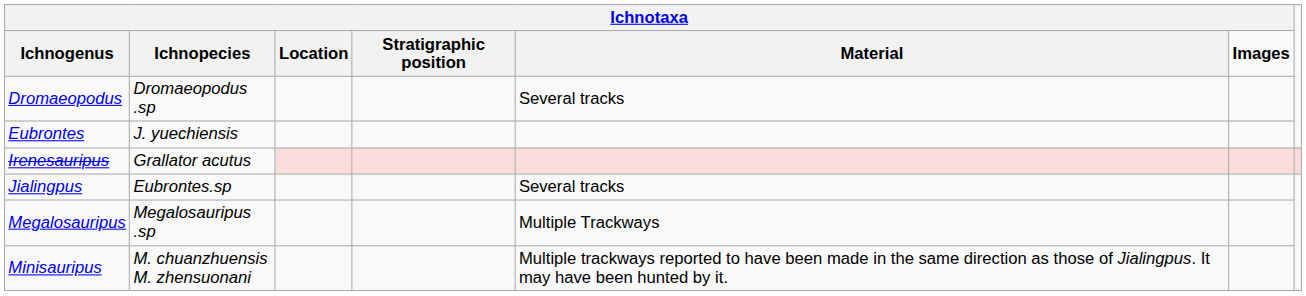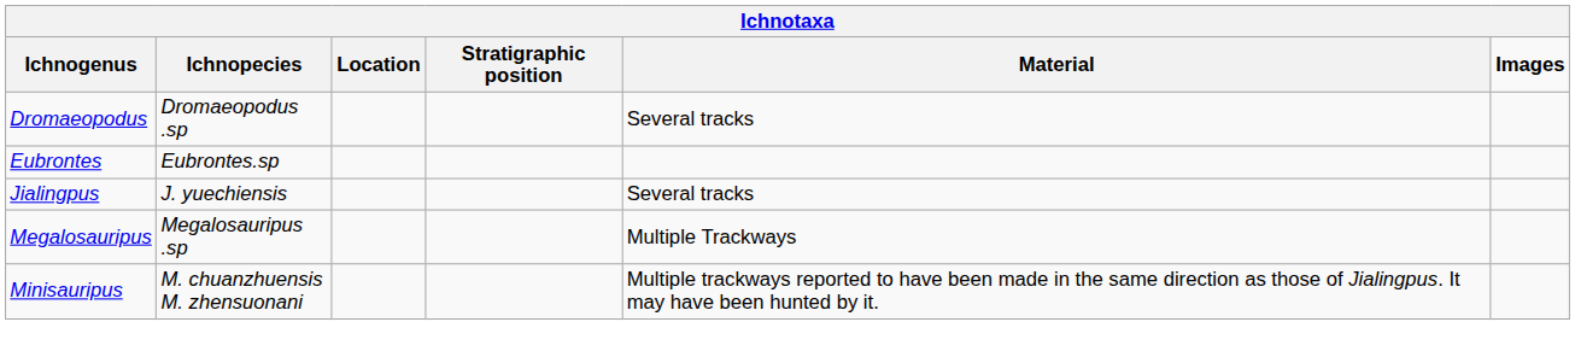Eubrontes | Ichnotaxa / Ichnopecies: J. yuechiensis -> Eubrontes.sp
- row: Irenesauripus | Grallator acutus
Jialingpus | Ichnotaxa / Ichnopecies: Eubrontes.sp -> J. yuechiensis
